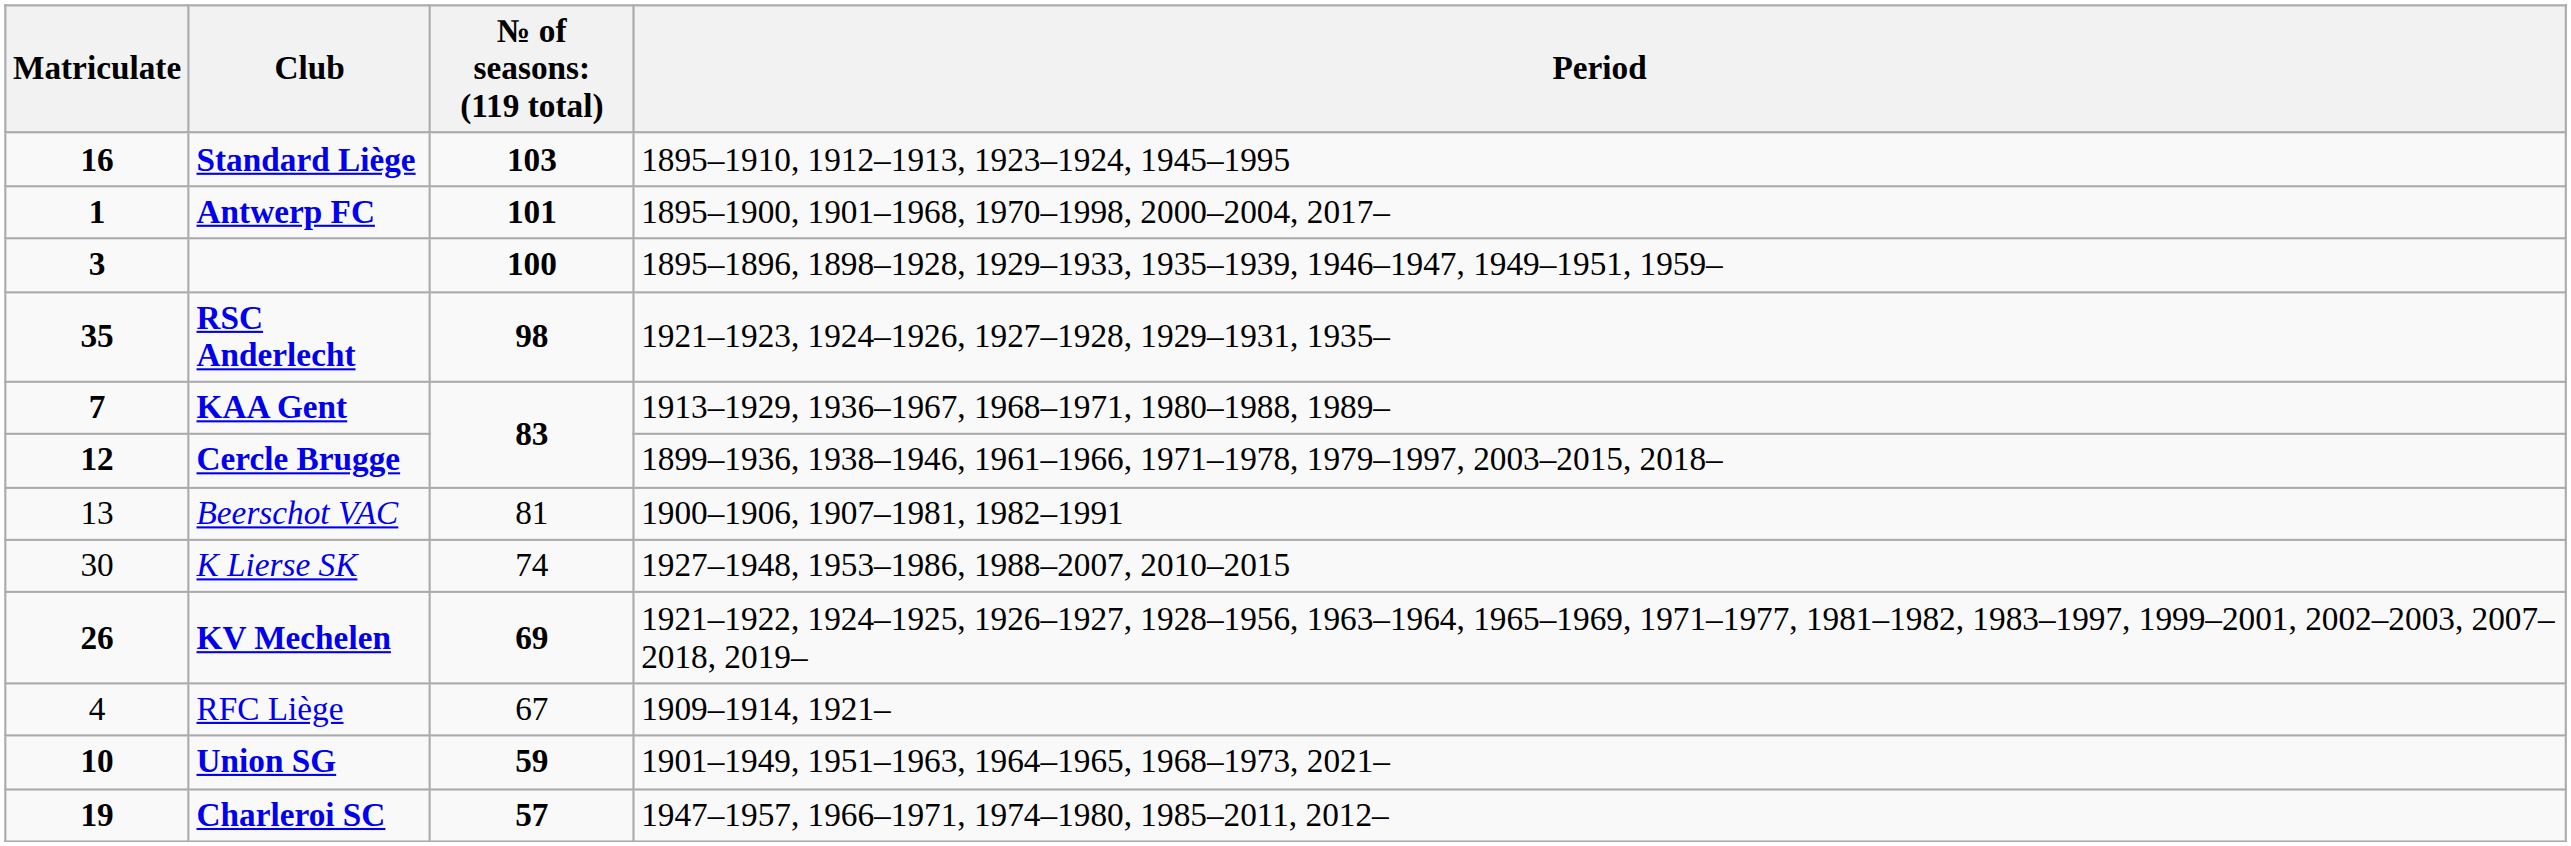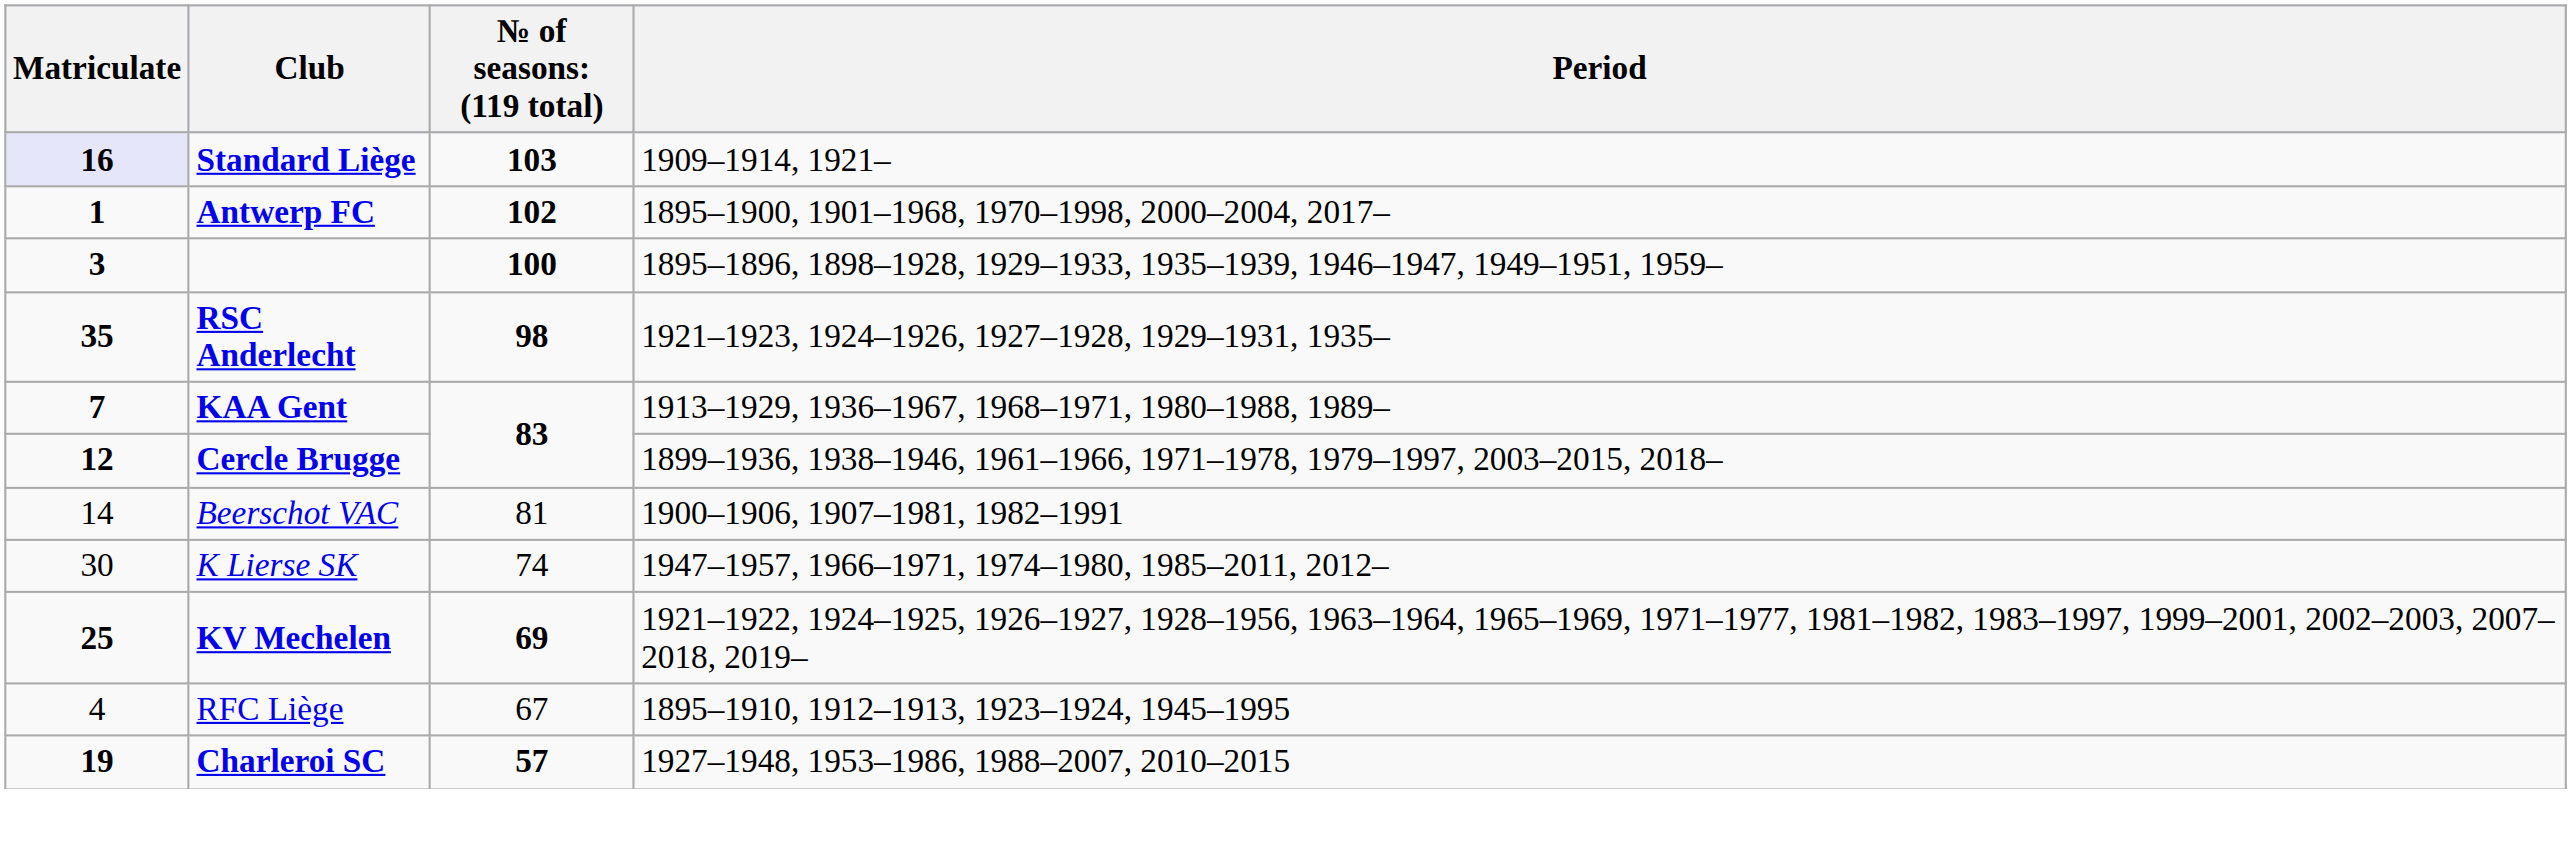Standard Liège | Matriculate: no background -> lavender background
Standard Liège | Period: 1895–1910, 1912–1913, 1923–1924, 1945–1995 -> 1909–1914, 1921–
Antwerp FC | column 3: 101 -> 102
Beerschot VAC | Matriculate: 13 -> 14
K Lierse SK | Period: 1927–1948, 1953–1986, 1988–2007, 2010–2015 -> 1947–1957, 1966–1971, 1974–1980, 1985–2011, 2012–
KV Mechelen | Matriculate: 26 -> 25
RFC Liège | Period: 1909–1914, 1921– -> 1895–1910, 1912–1913, 1923–1924, 1945–1995
- row: 10 | Union SG | 59 | 1901–1949, 1951–1963, 1964–1965, 1968–1973, 2021–
Charleroi SC | Period: 1947–1957, 1966–1971, 1974–1980, 1985–2011, 2012– -> 1927–1948, 1953–1986, 1988–2007, 2010–2015
